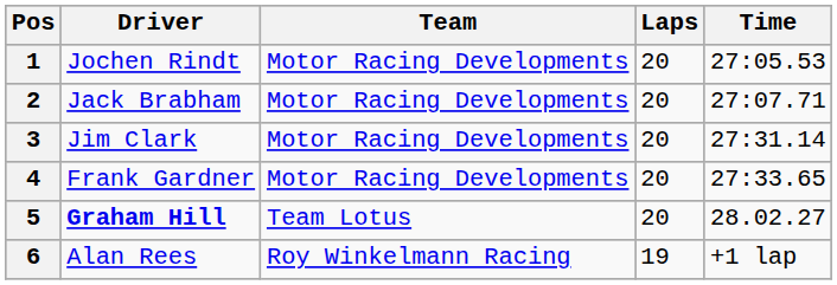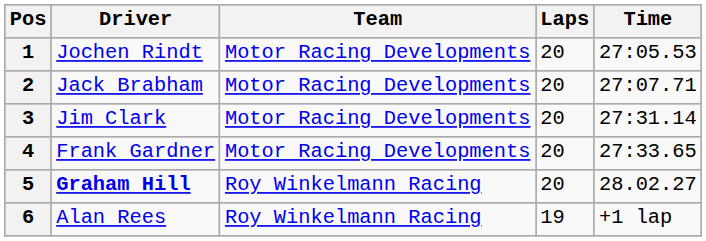5 | Team: Team Lotus -> Roy Winkelmann Racing
